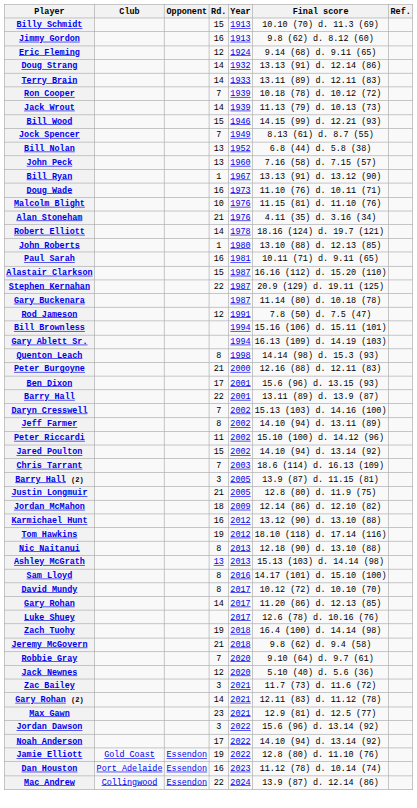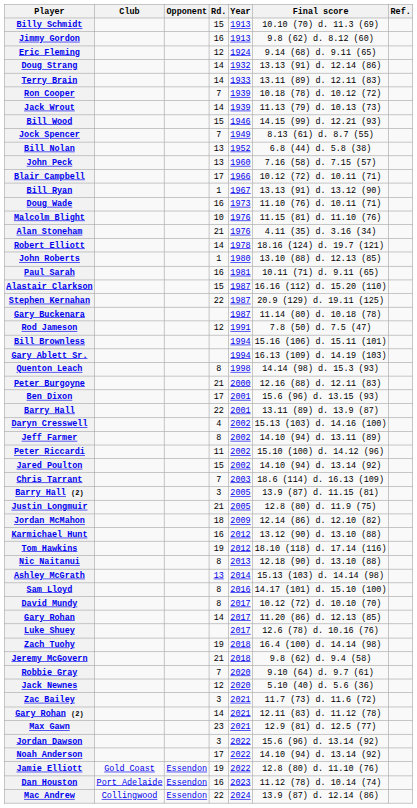+ row: Blair Campbell | 17 | 1966 | 10.12 (72) d. 10.11 (71)
Daryn Cresswell | Rd.: 7 -> 4
Ashley McGrath | Year: 2013 -> 2014
